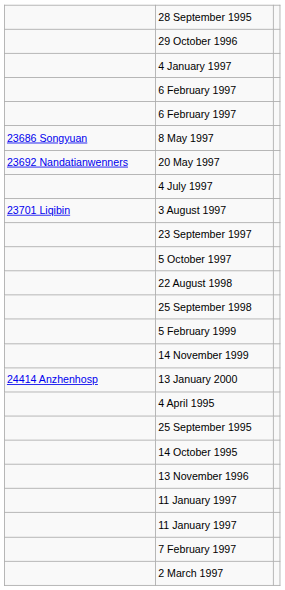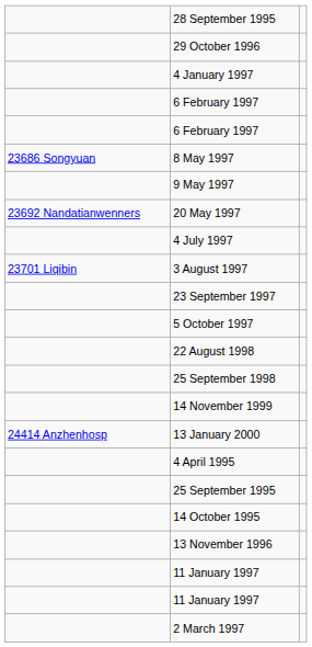+ row: 9 May 1997
- row: 5 February 1999
- row: 7 February 1997
